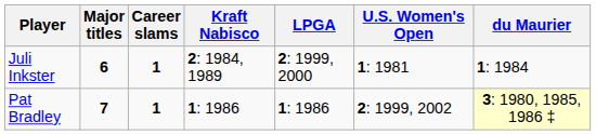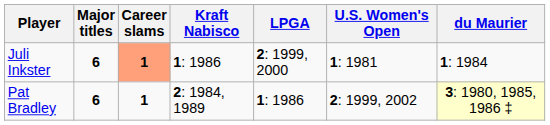Juli Inkster | Career slams: no background -> lightsalmon background
Juli Inkster | Kraft Nabisco: 2: 1984, 1989 -> 1: 1986
Pat Bradley | Major titles: 7 -> 6
Pat Bradley | Kraft Nabisco: 1: 1986 -> 2: 1984, 1989
